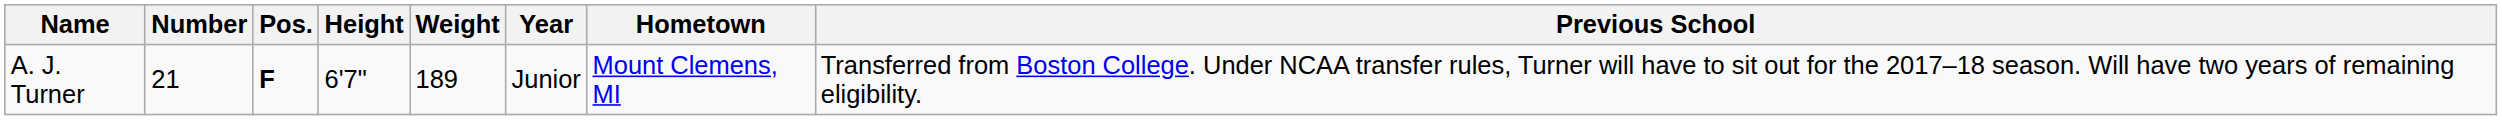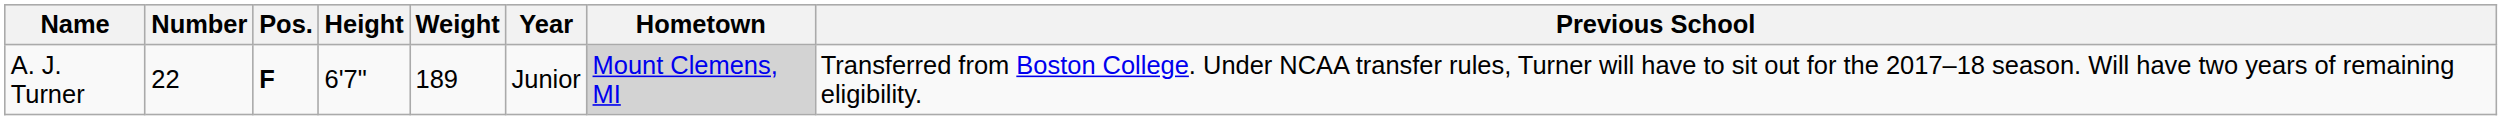A. J. Turner | Number: 21 -> 22
A. J. Turner | Hometown: no background -> lightgrey background
